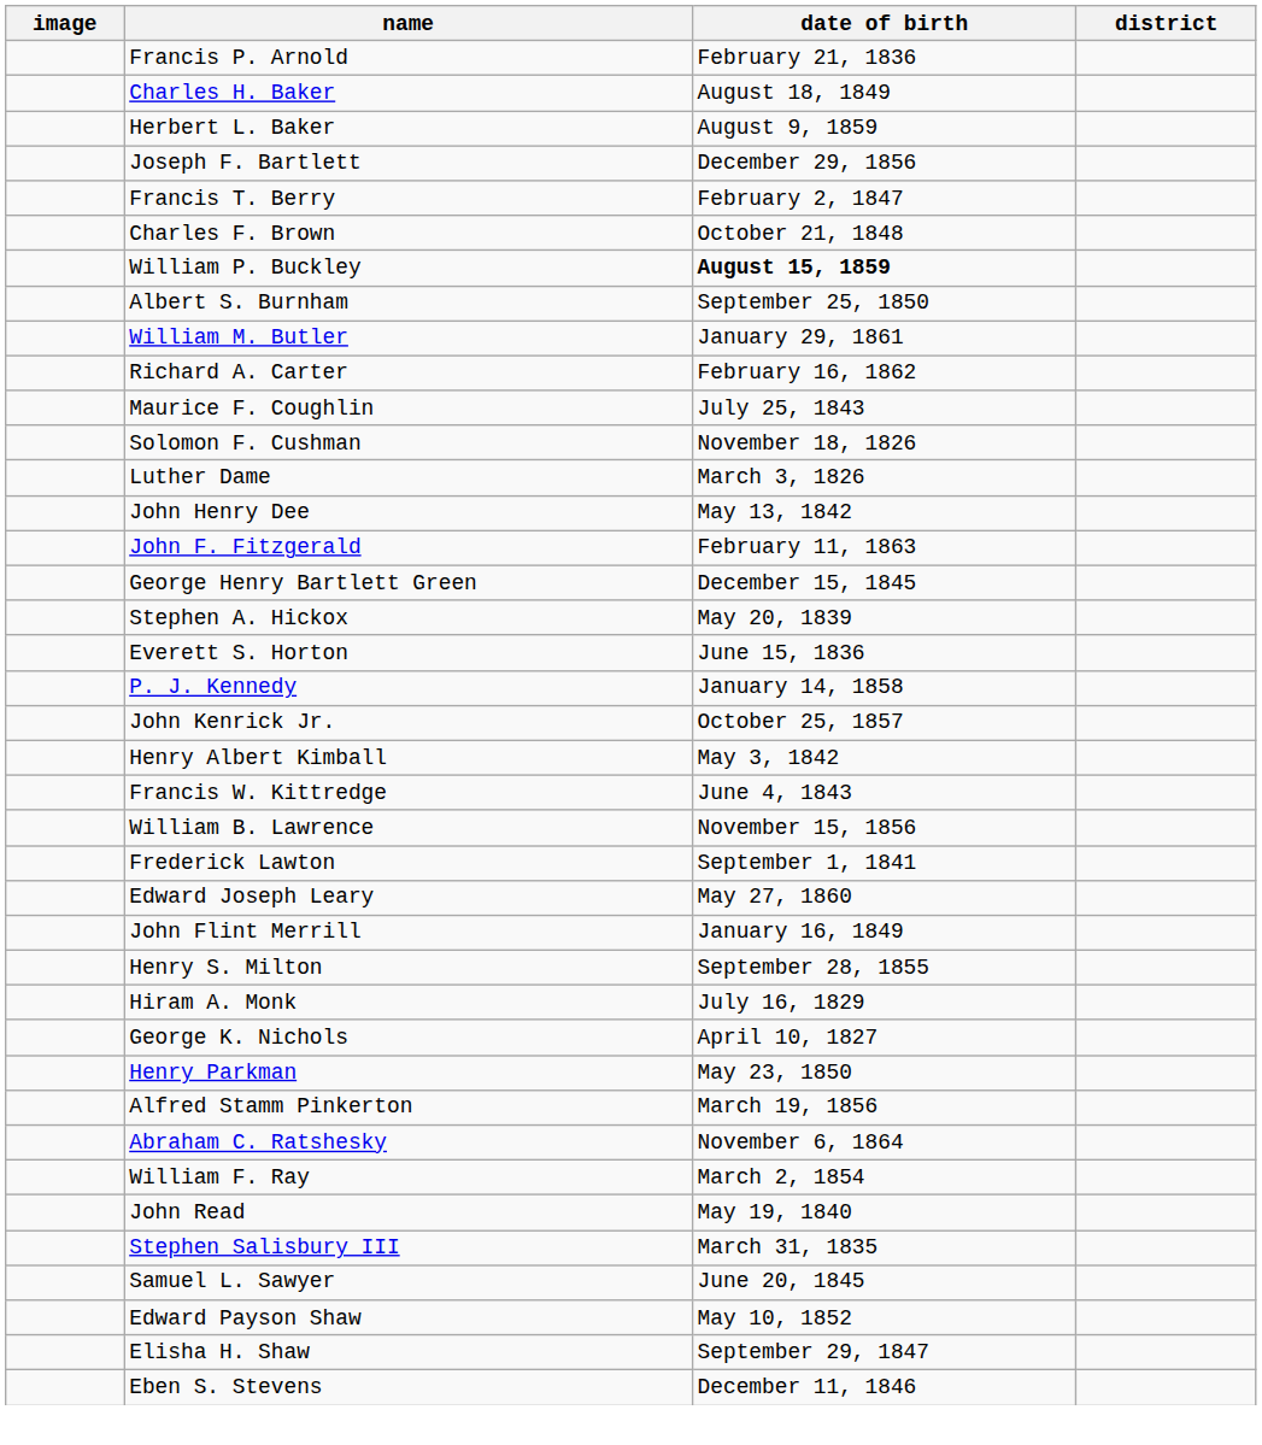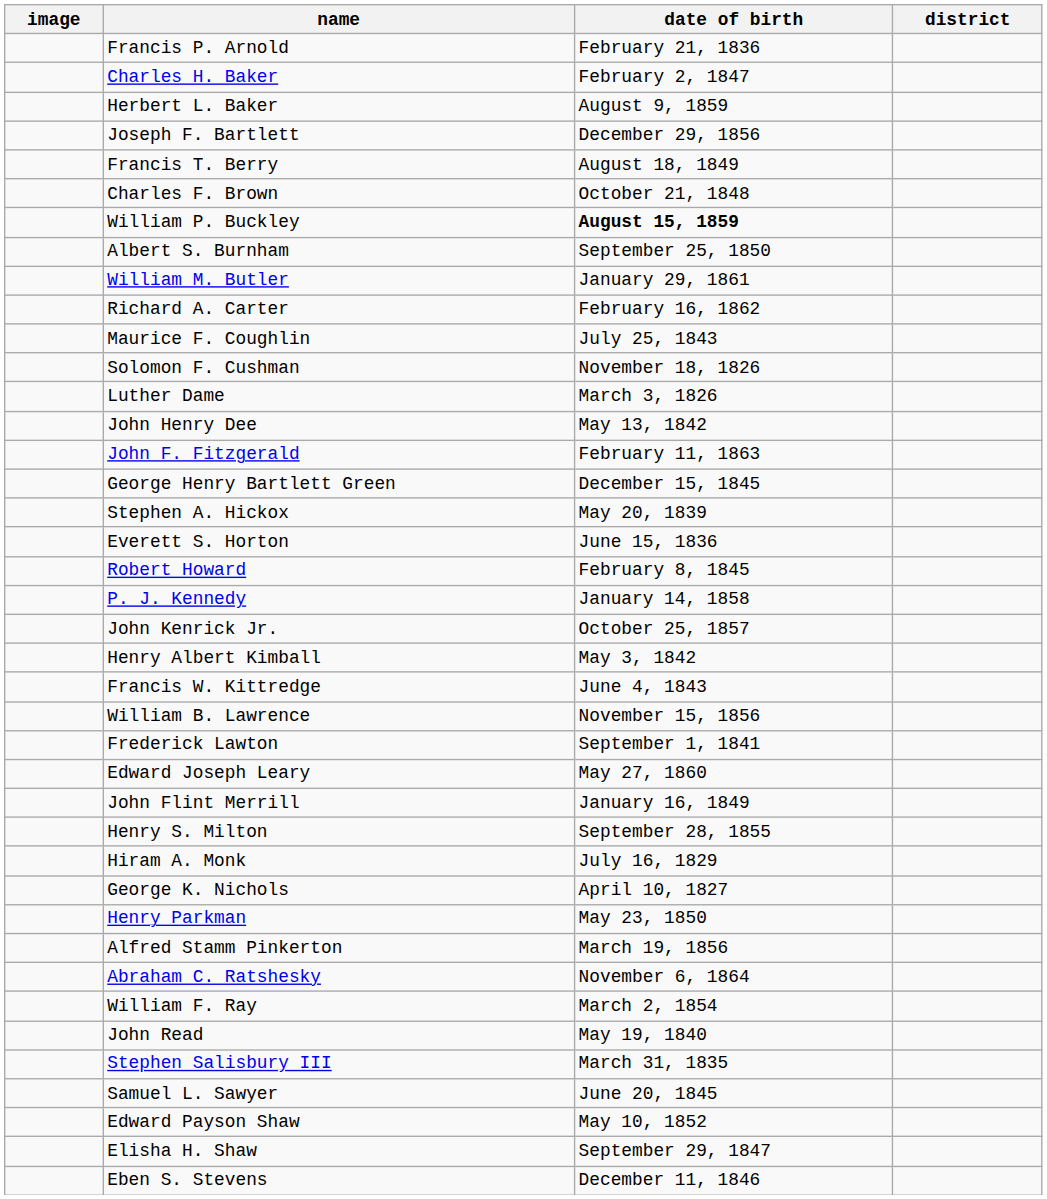Charles H. Baker | date of birth: August 18, 1849 -> February 2, 1847
Francis T. Berry | date of birth: February 2, 1847 -> August 18, 1849
+ row: Robert Howard | February 8, 1845
